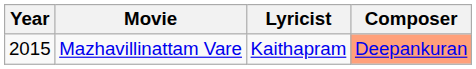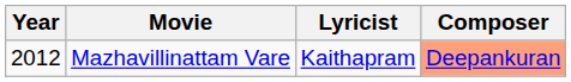Mazhavillinattam Vare | Year: 2015 -> 2012
